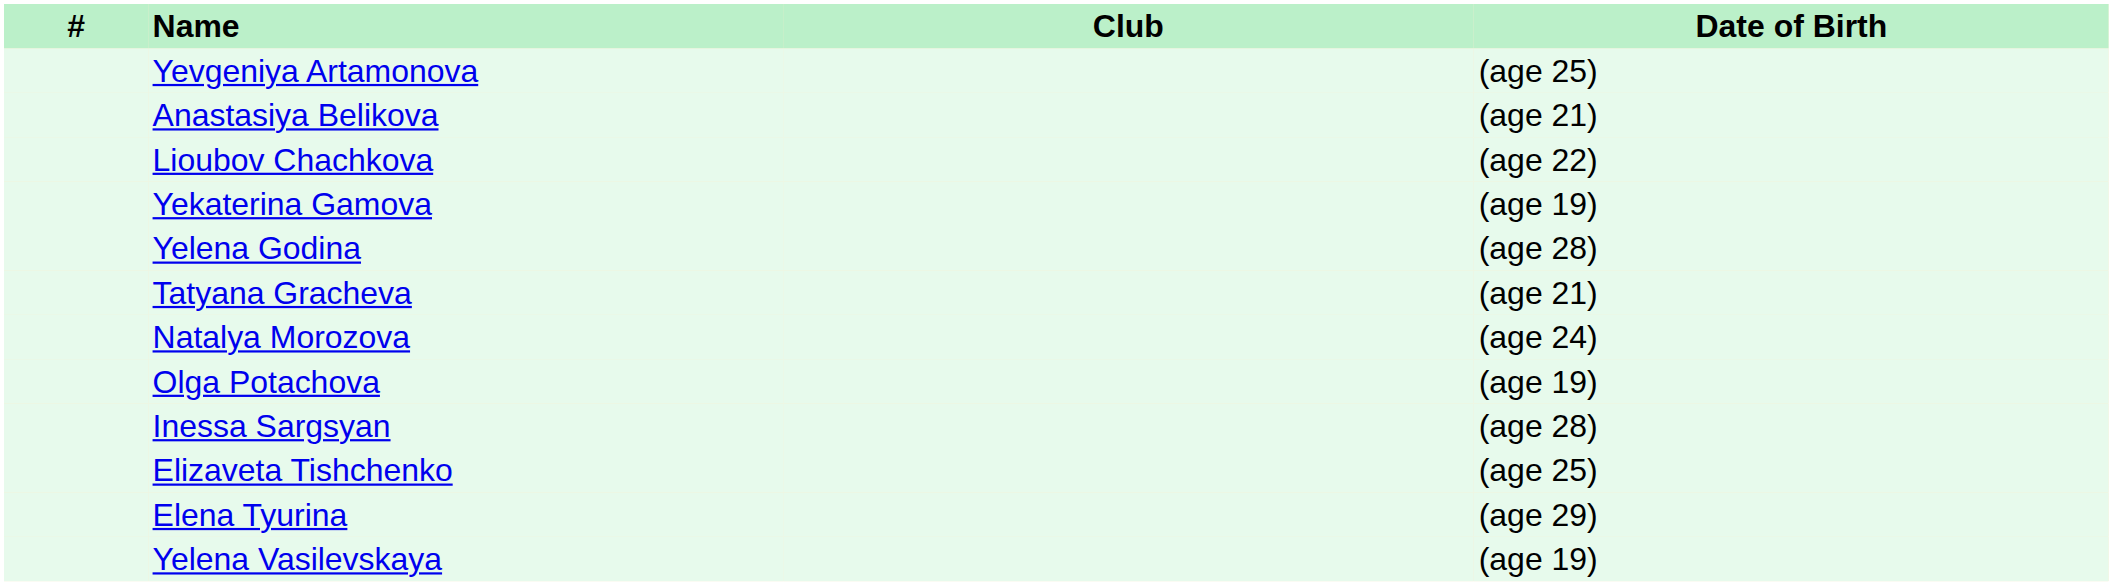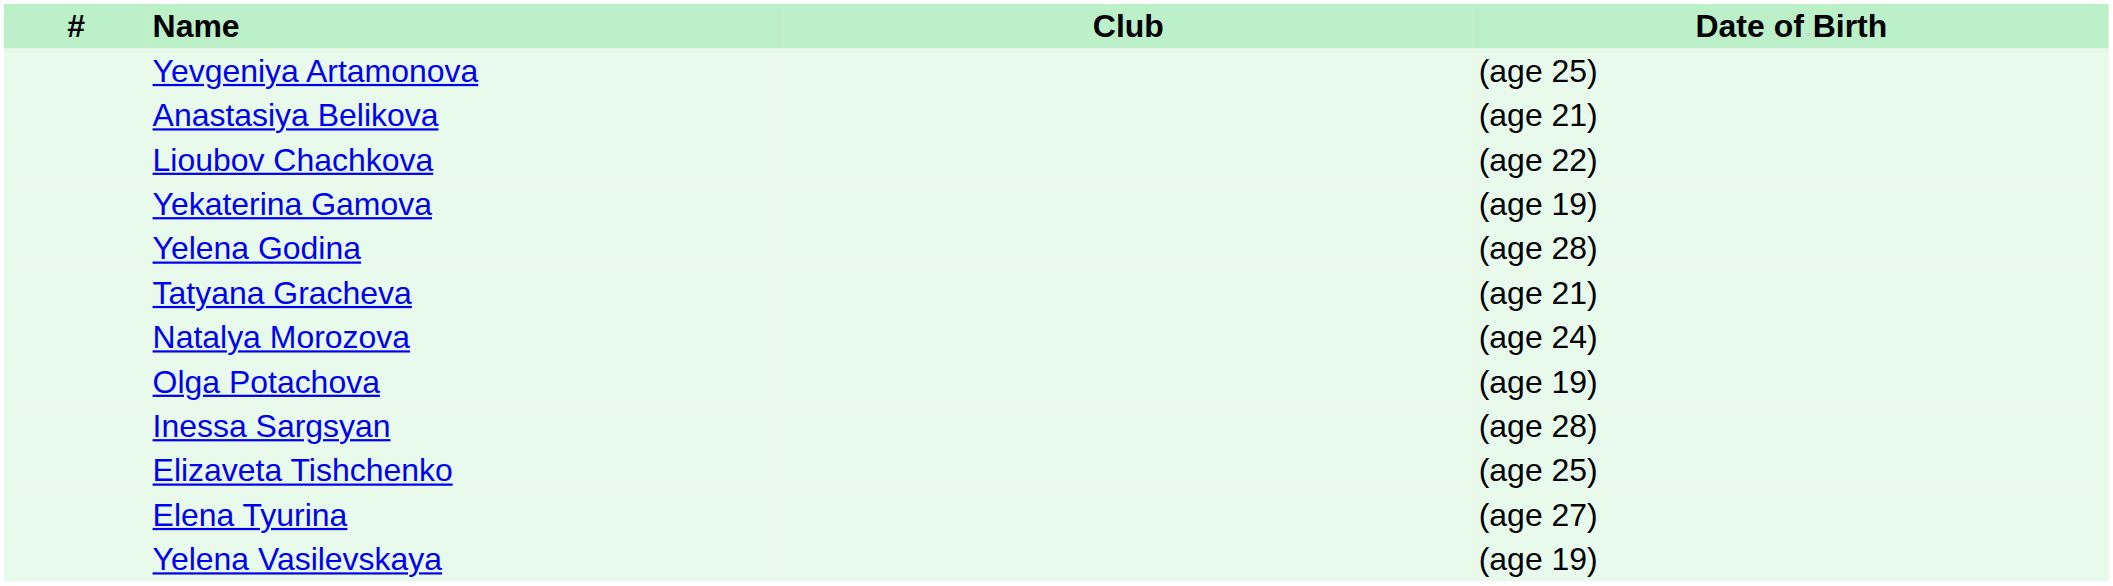Elena Tyurina | Date of Birth: (age 29) -> (age 27)
